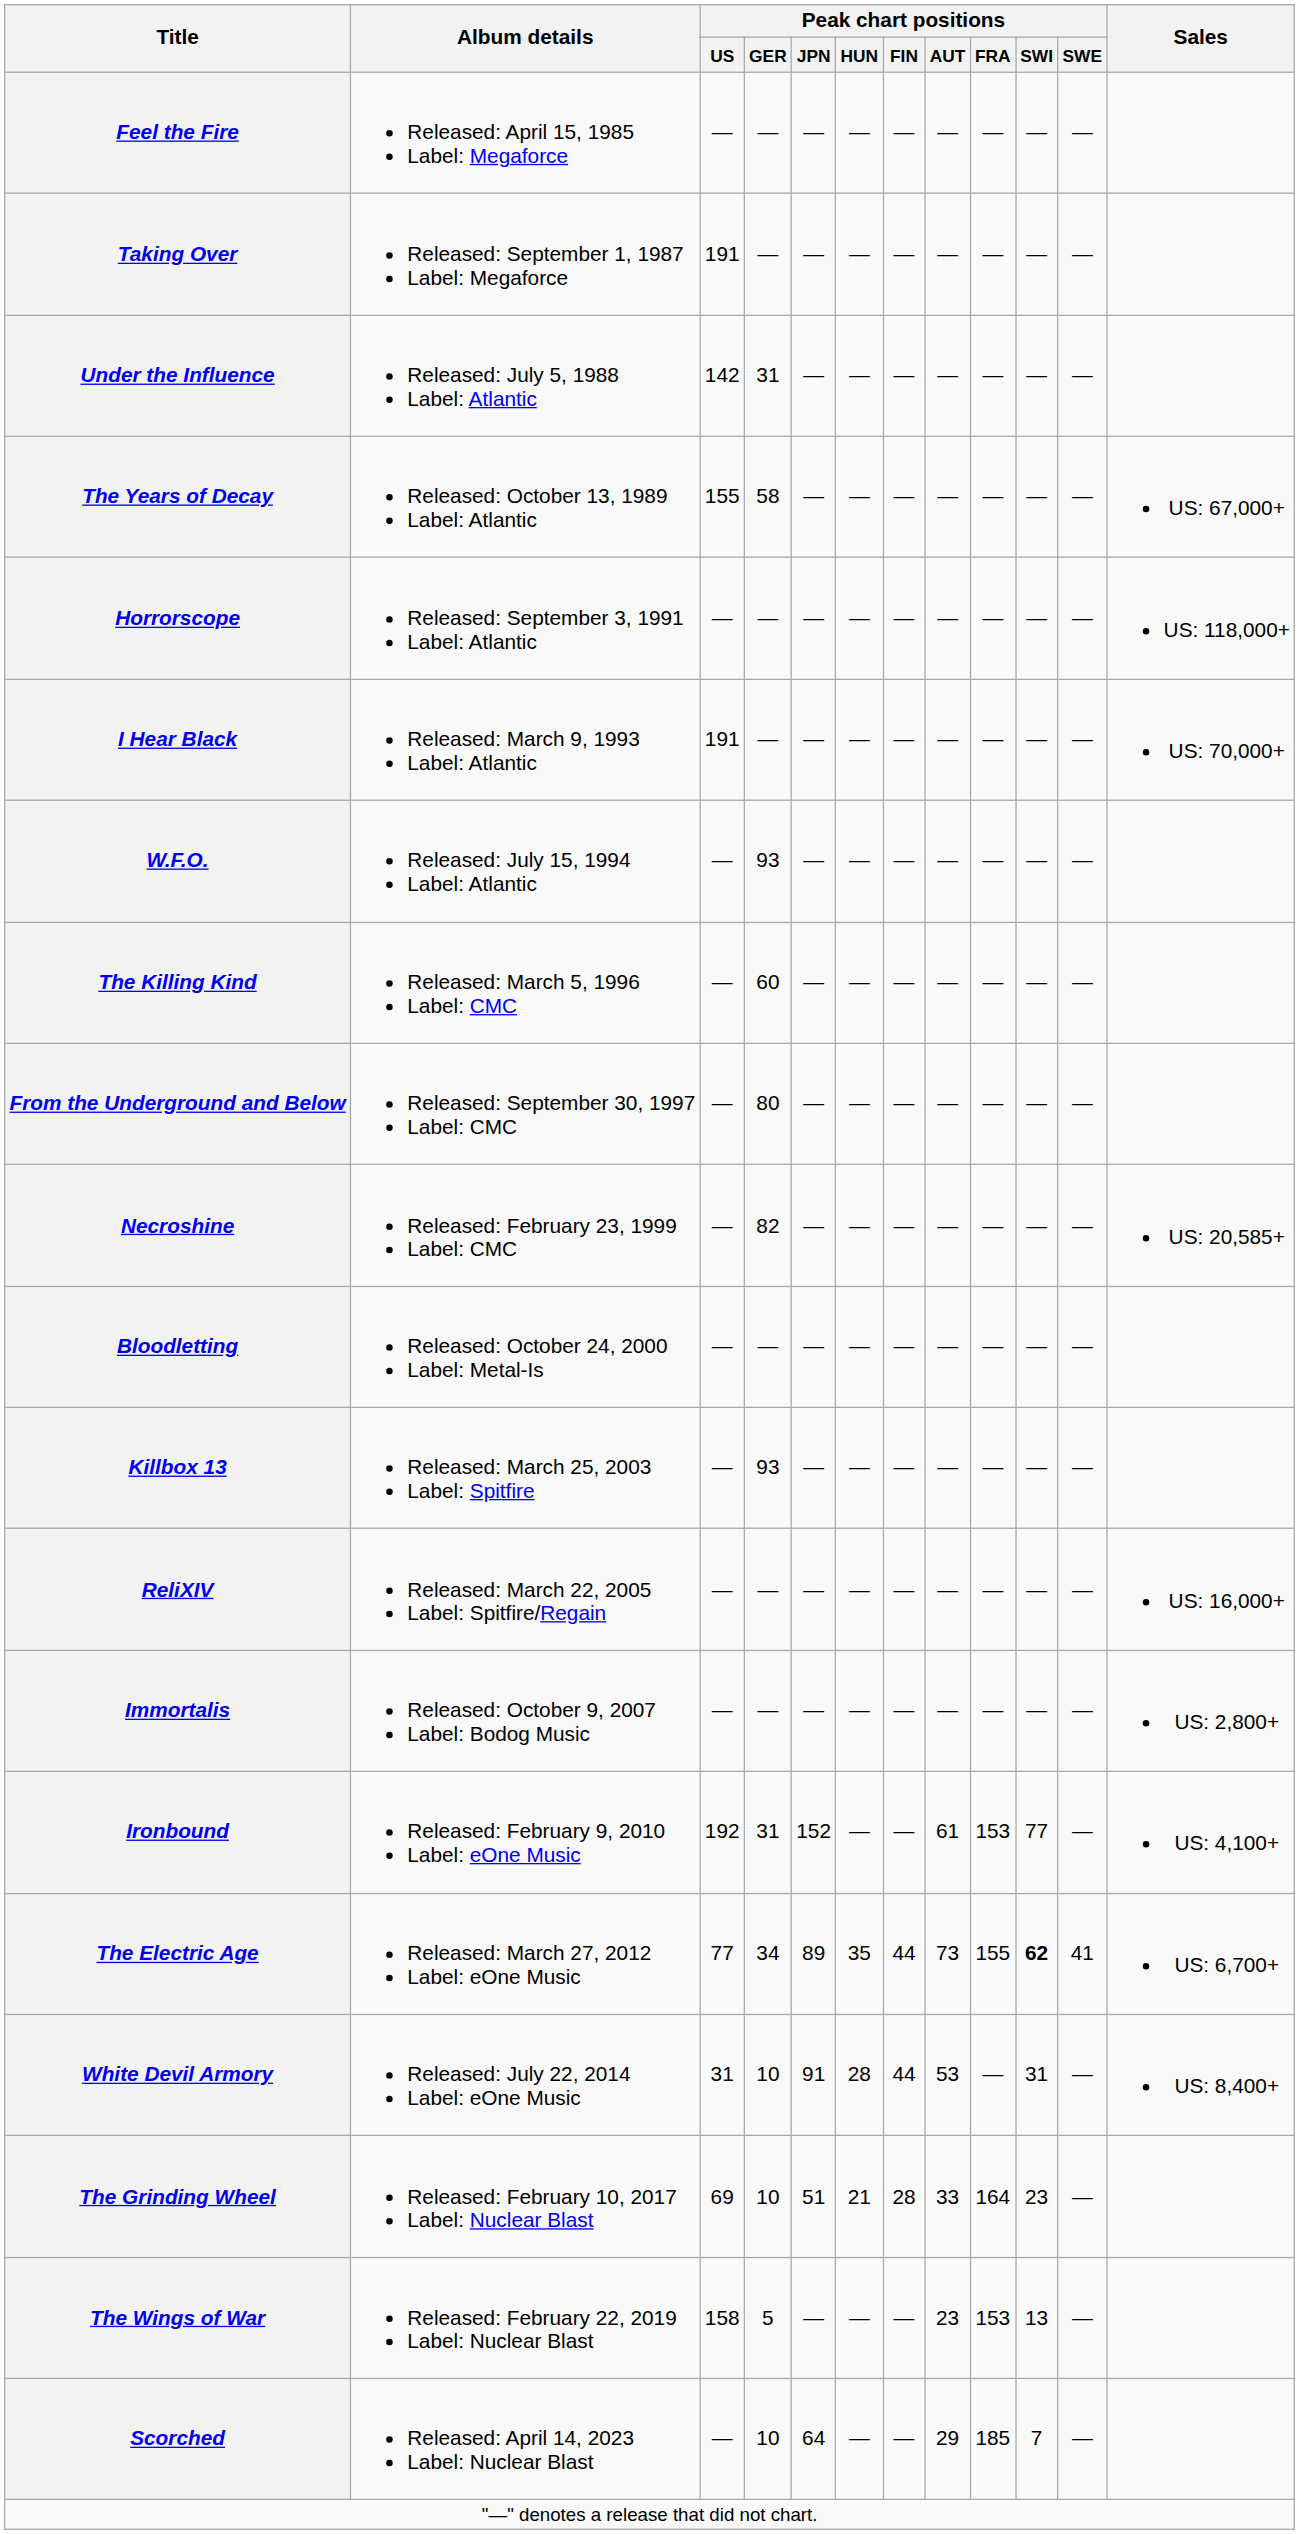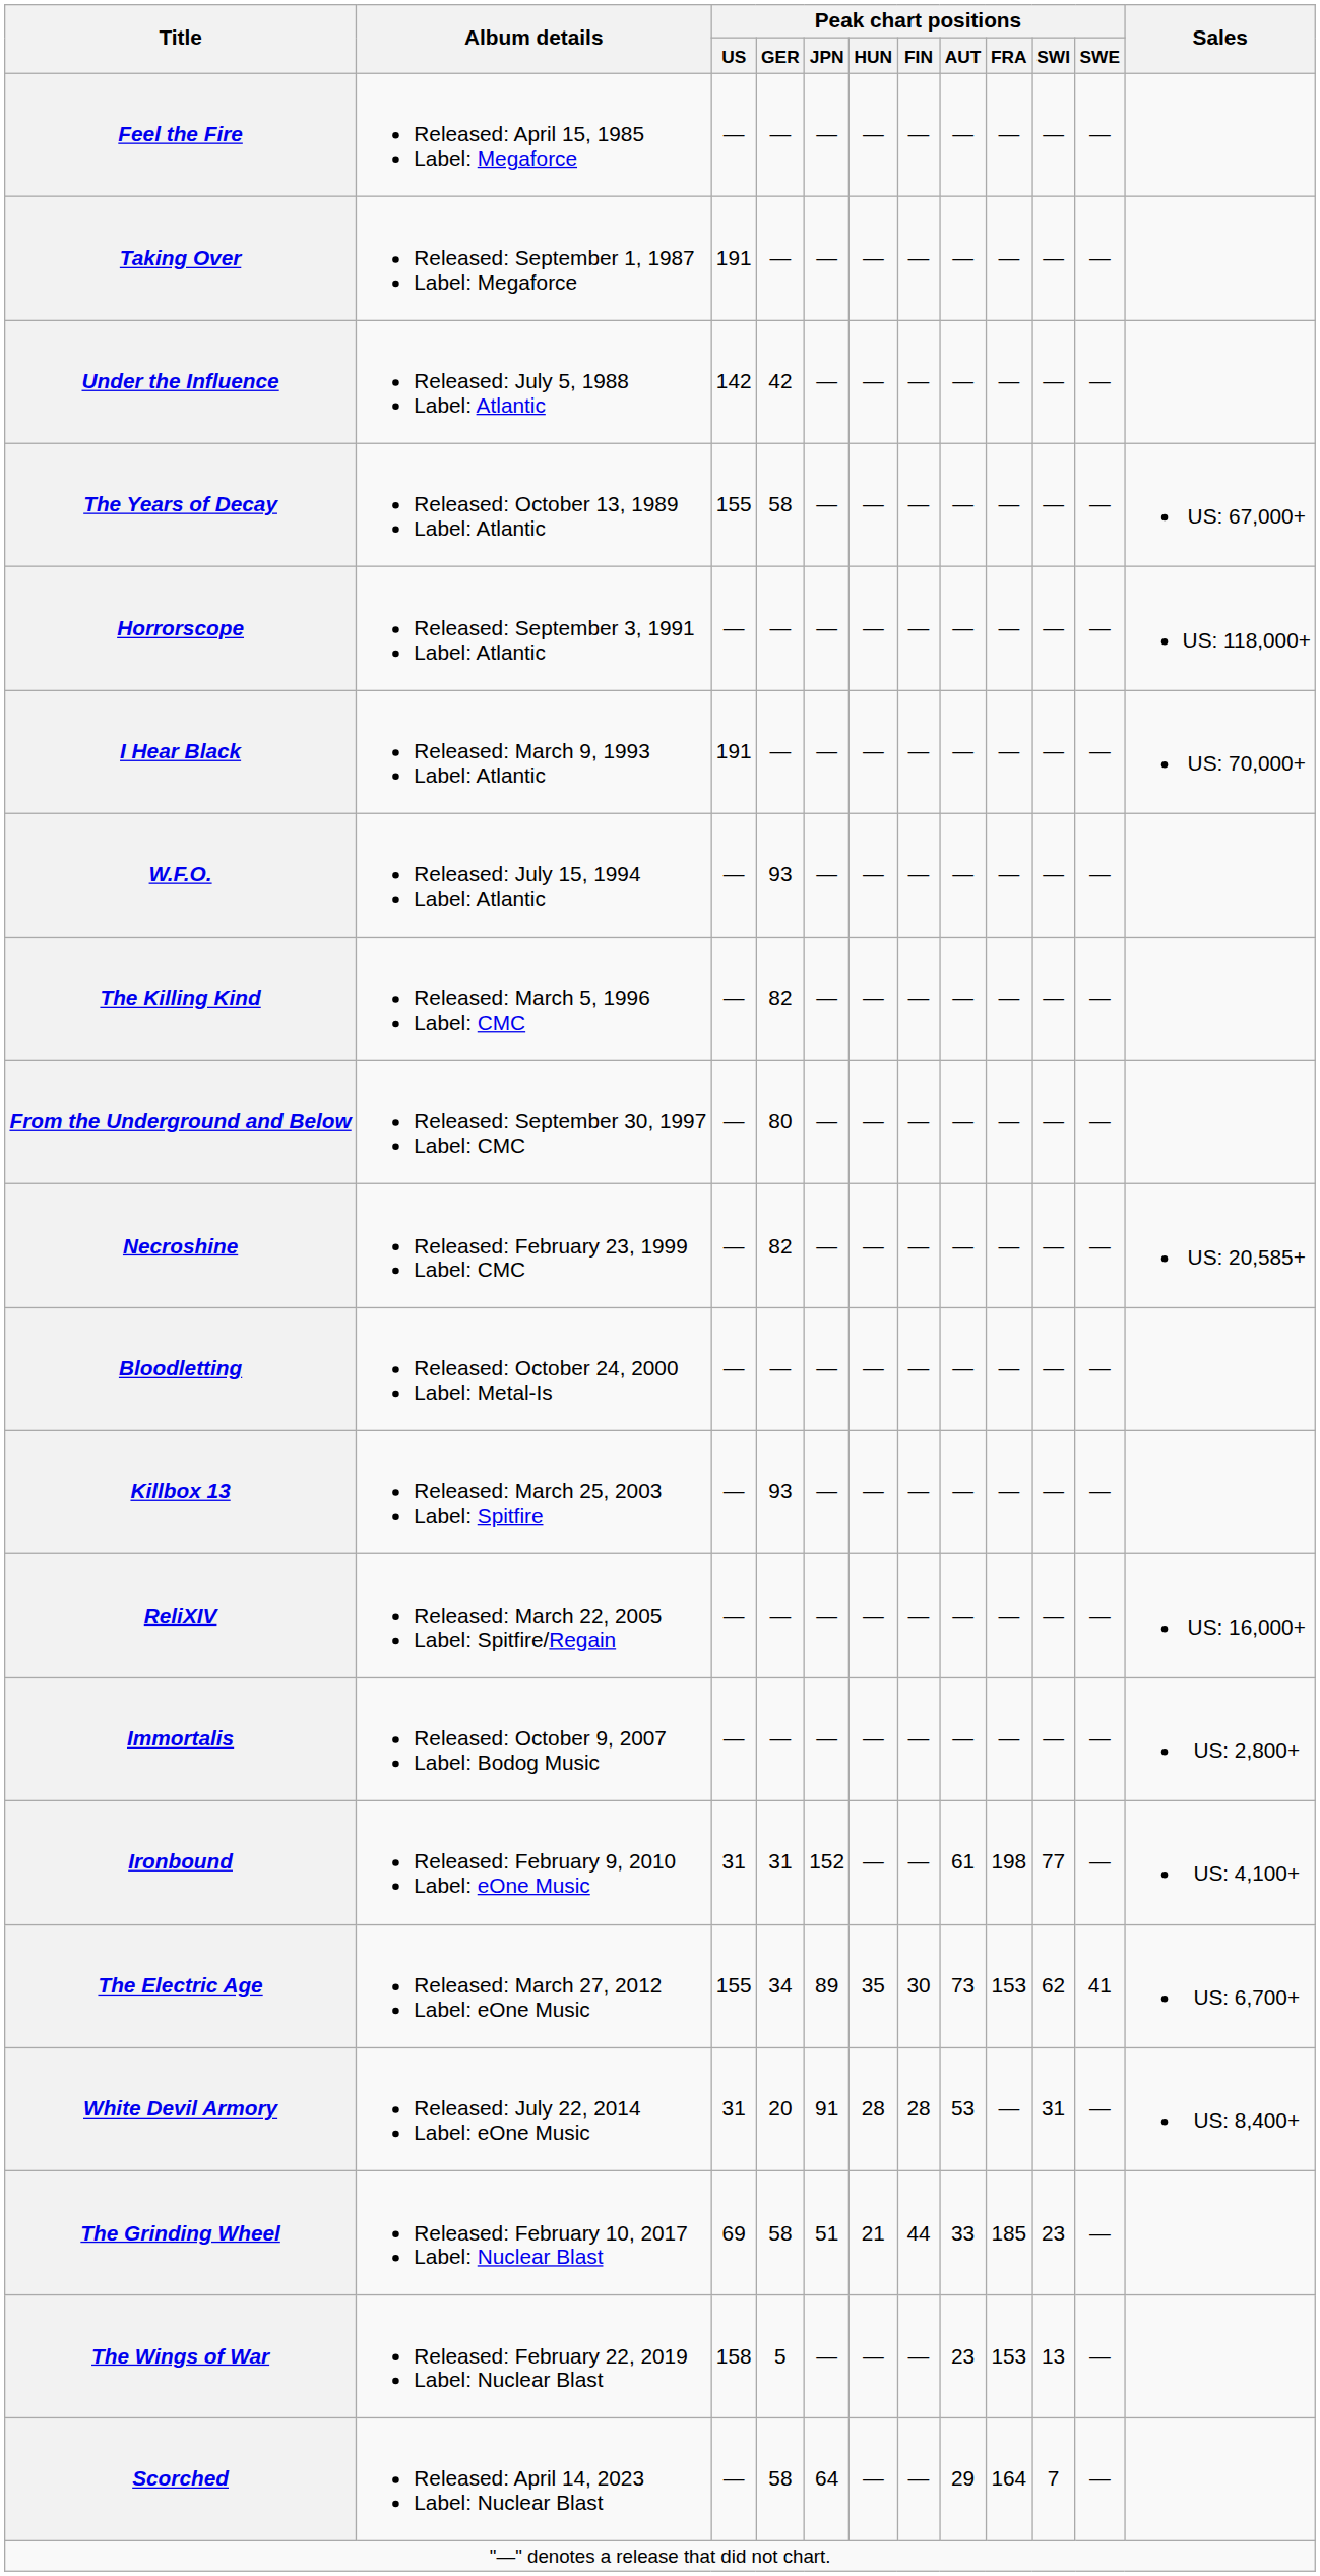Under the Influence | Peak chart positions / GER: 31 -> 42
The Killing Kind | Peak chart positions / GER: 60 -> 82
Ironbound | Peak chart positions / US: 192 -> 31
Ironbound | Peak chart positions / FRA: 153 -> 198
The Electric Age | Peak chart positions / US: 77 -> 155
The Electric Age | Peak chart positions / FIN: 44 -> 30
The Electric Age | Peak chart positions / FRA: 155 -> 153
The Electric Age | Peak chart positions / SWI: bold -> normal
White Devil Armory | Peak chart positions / GER: 10 -> 20
White Devil Armory | Peak chart positions / FIN: 44 -> 28
The Grinding Wheel | Peak chart positions / GER: 10 -> 58
The Grinding Wheel | Peak chart positions / FIN: 28 -> 44
The Grinding Wheel | Peak chart positions / FRA: 164 -> 185
Scorched | Peak chart positions / GER: 10 -> 58
Scorched | Peak chart positions / FRA: 185 -> 164
